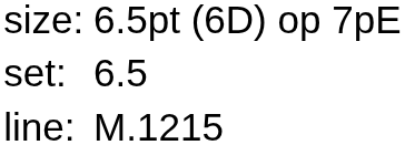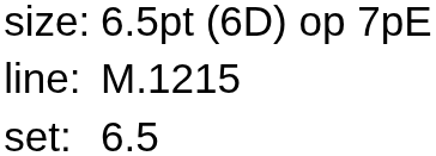rows swapped: set: <-> line:
